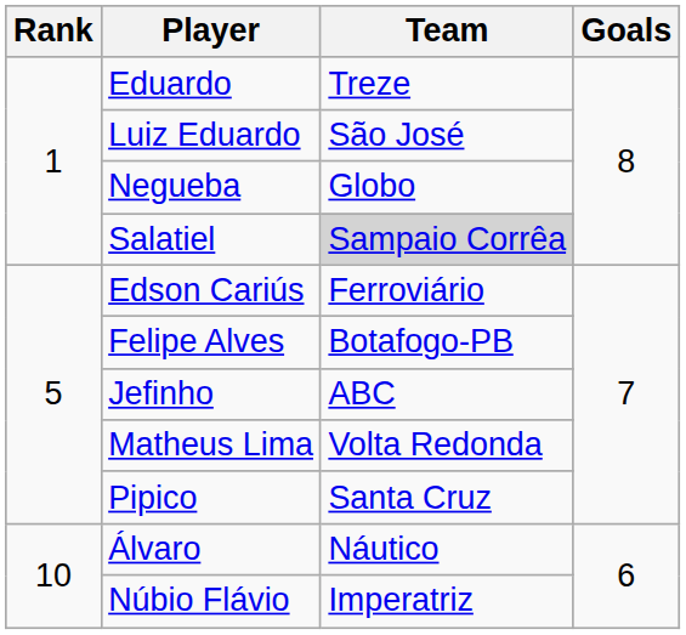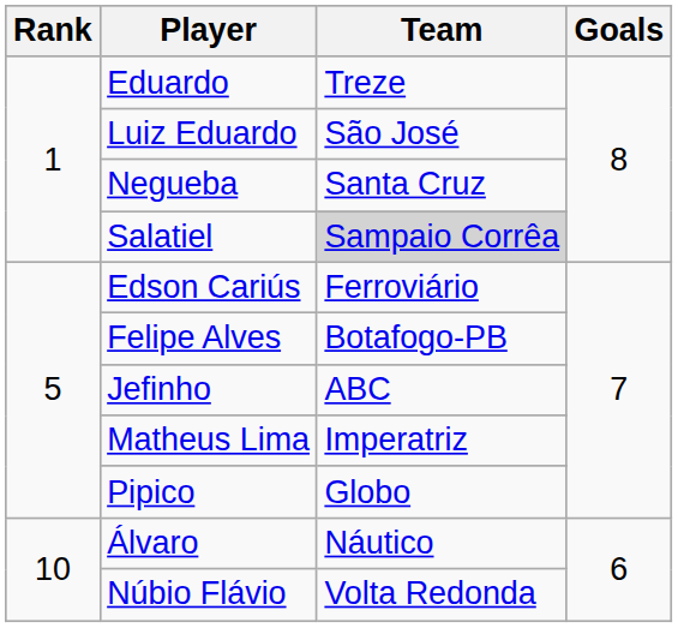Negueba | Team: Globo -> Santa Cruz
Matheus Lima | Team: Volta Redonda -> Imperatriz
Pipico | Team: Santa Cruz -> Globo
Núbio Flávio | Team: Imperatriz -> Volta Redonda
